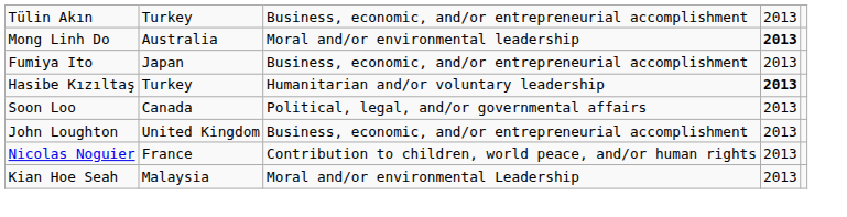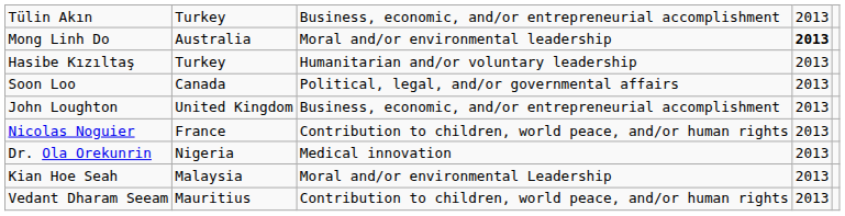- row: Fumiya Ito | Japan | Business, economic, and/or entrepreneurial accomplishment | 2013
Hasibe Kızıltaş | column 4: bold -> normal
+ row: Dr. Ola Orekunrin | Nigeria | Medical innovation | 2013
+ row: Vedant Dharam Seeam | Mauritius | Contribution to children, world peace, and/or human rights | 2013
